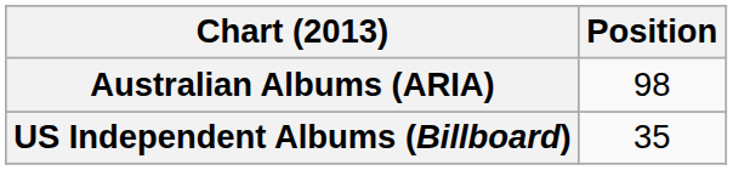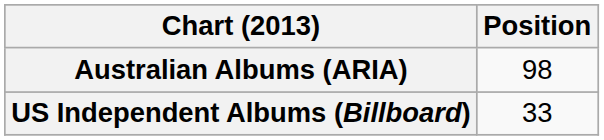US Independent Albums (Billboard) | Position: 35 -> 33
